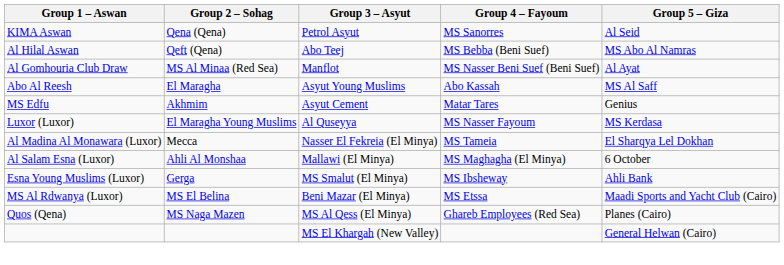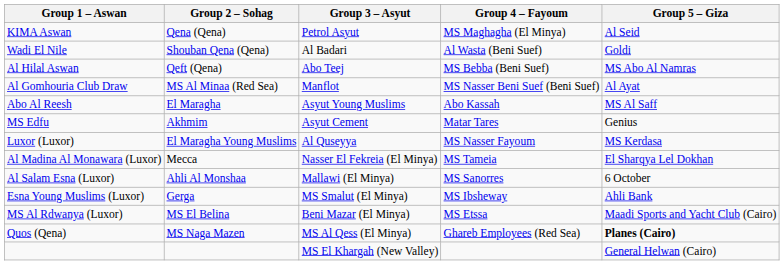KIMA Aswan | Group 4 – Fayoum: MS Sanorres -> MS Maghagha (El Minya)
+ row: Wadi El Nile | Shouban Qena (Qena) | Al Badari | Al Wasta (Beni Suef) | Goldi
Al Salam Esna (Luxor) | Group 4 – Fayoum: MS Maghagha (El Minya) -> MS Sanorres
Quos (Qena) | Group 5 – Giza: normal -> bold
